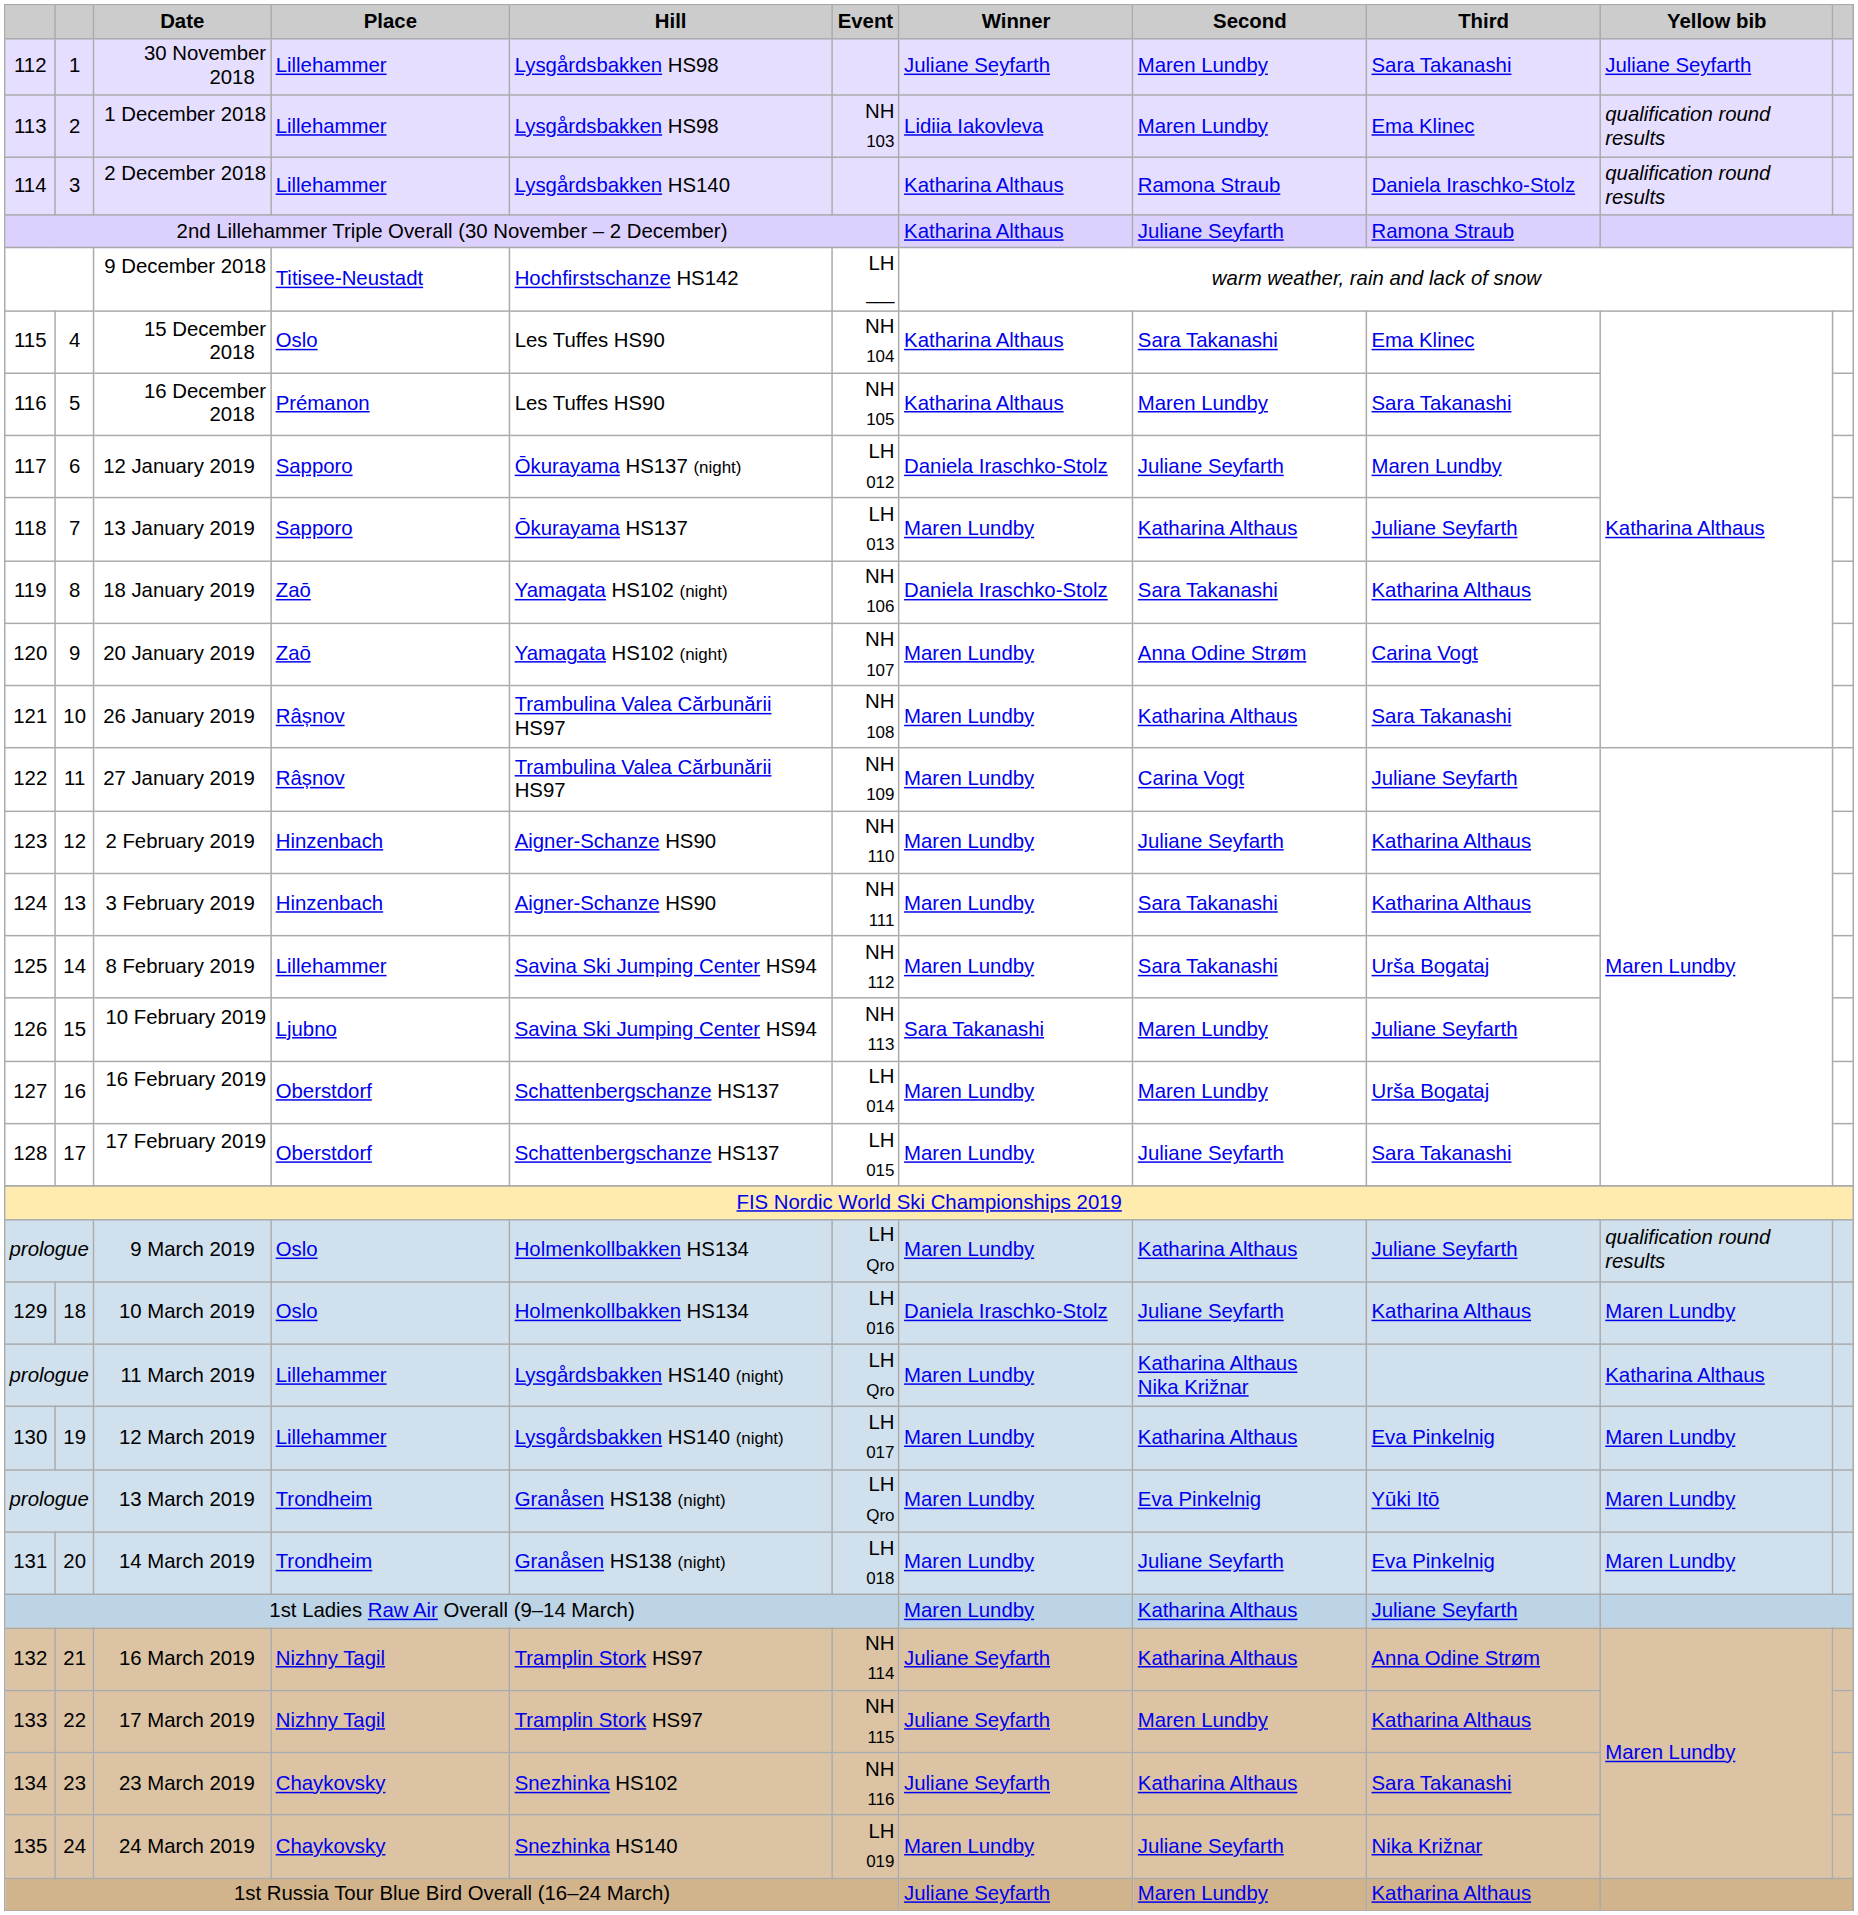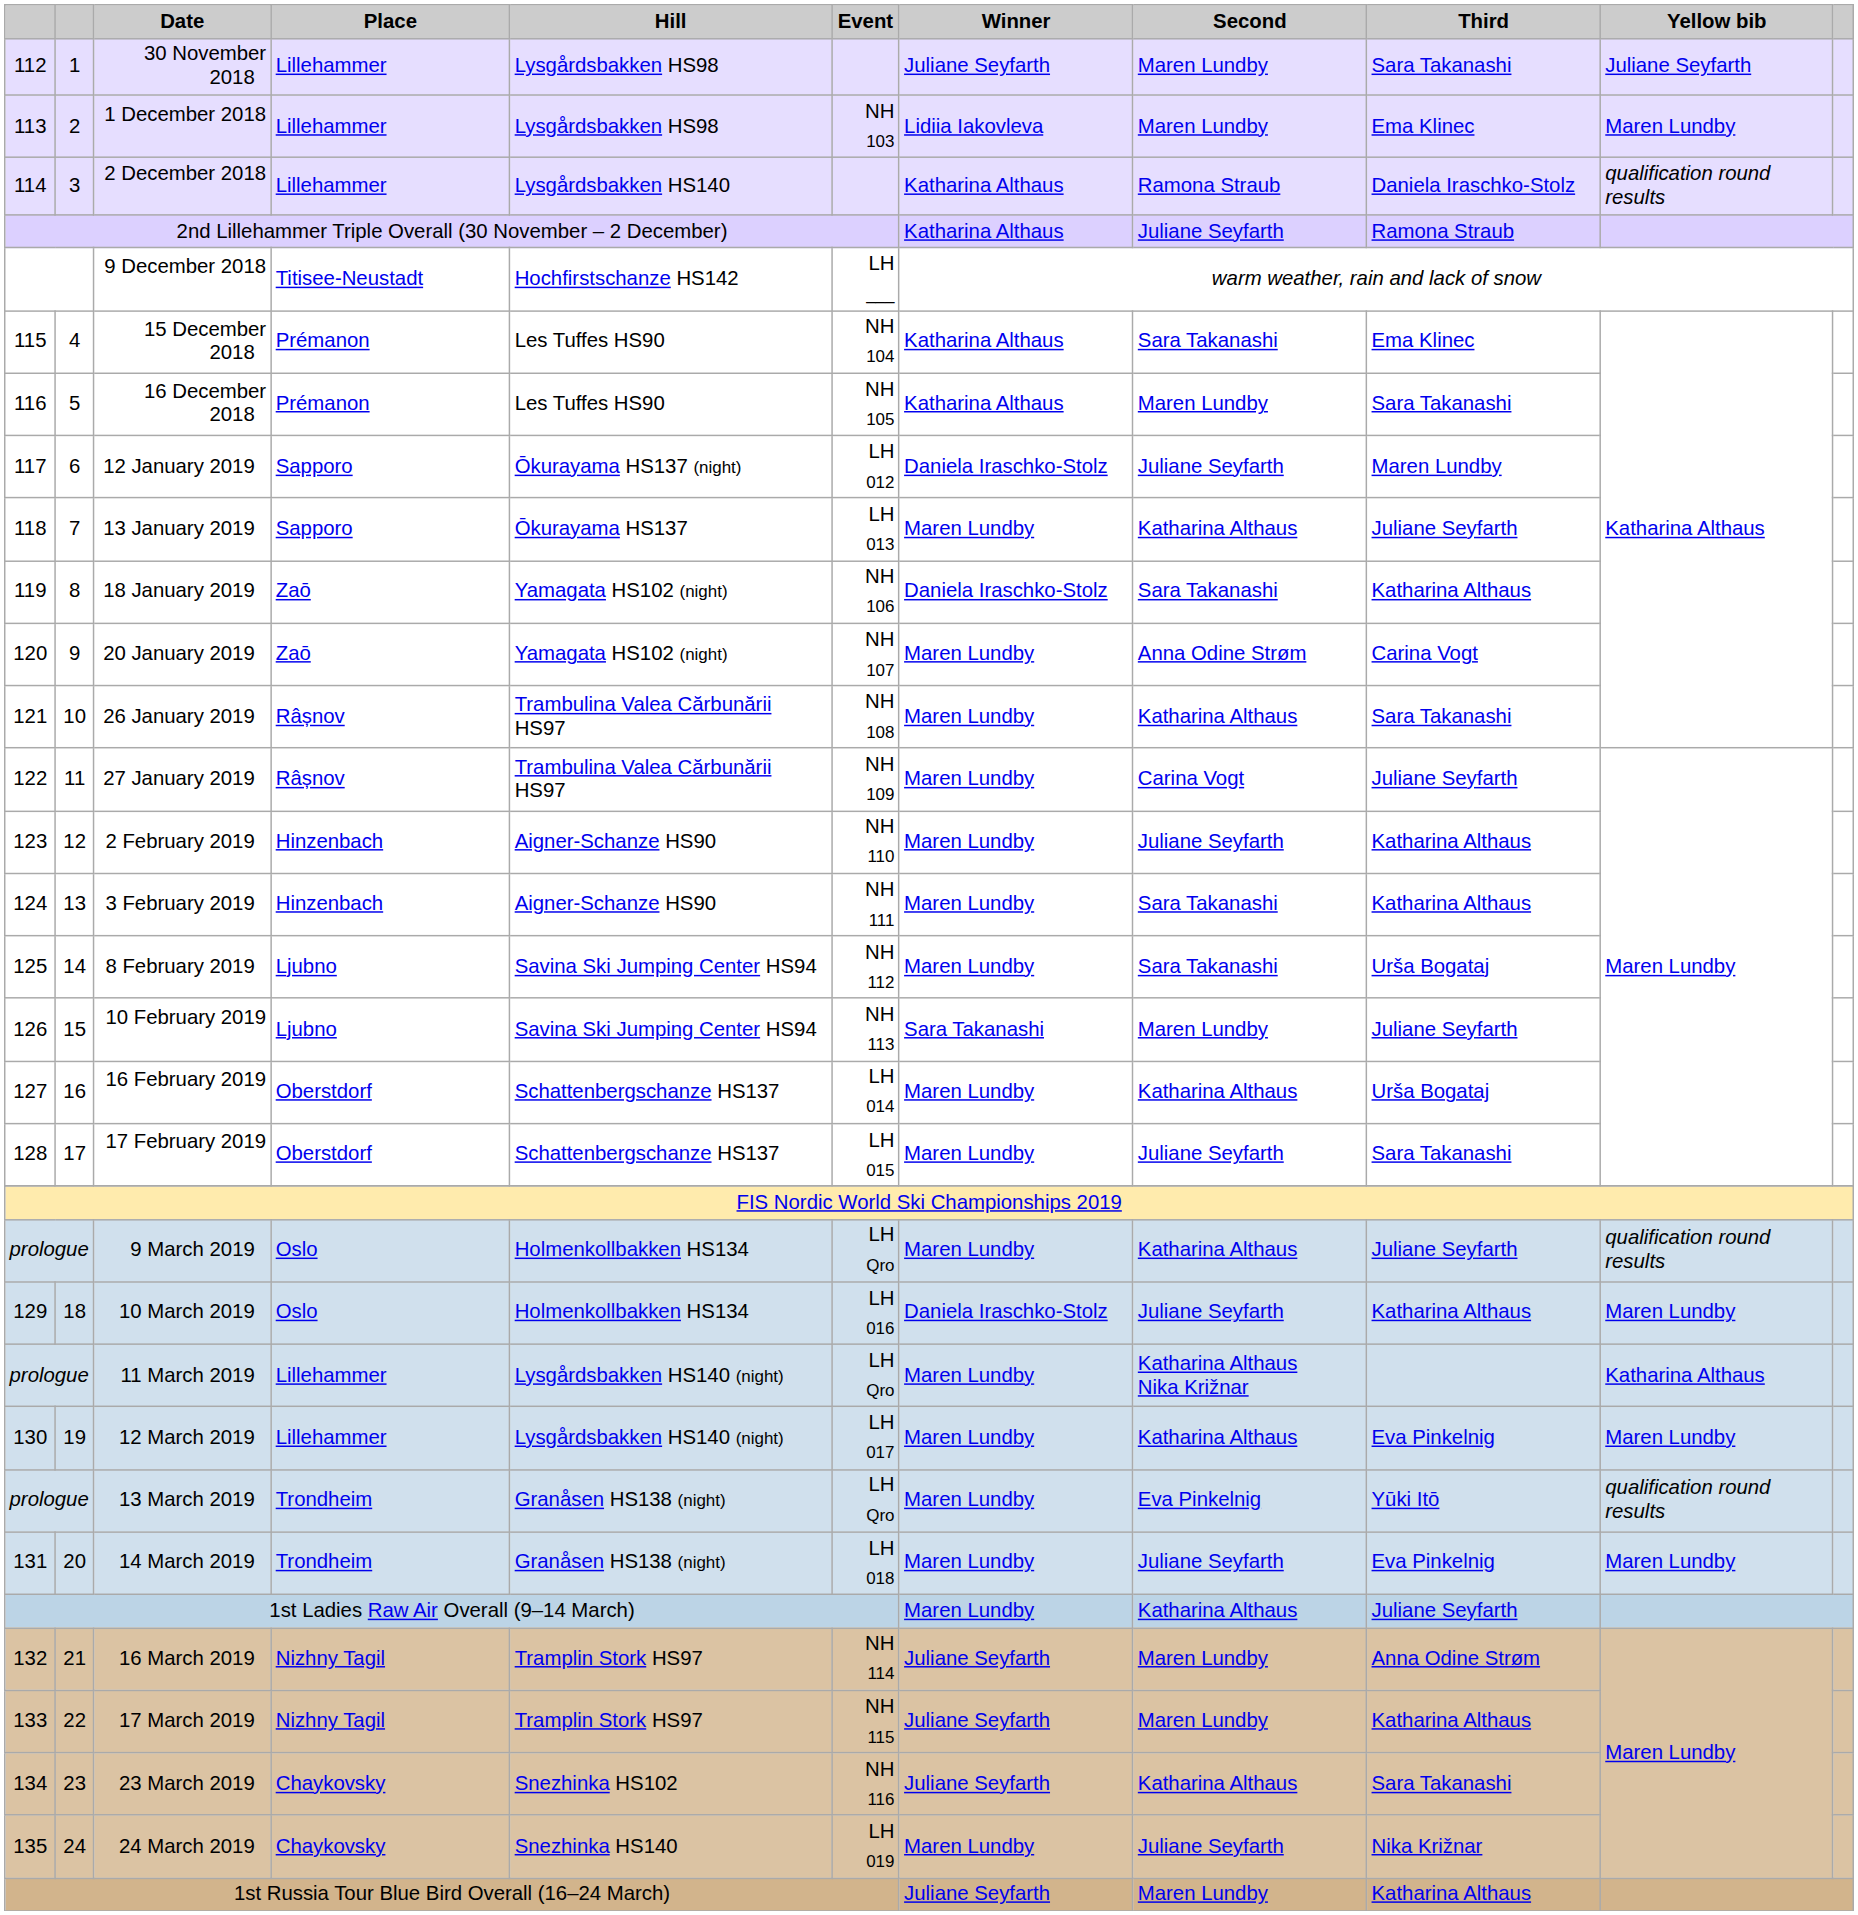1 December 2018 | Yellow bib: qualification round results -> Maren Lundby
15 December 2018 | Place: Oslo -> Prémanon
8 February 2019 | Place: Lillehammer -> Ljubno
16 February 2019 | Second: Maren Lundby -> Katharina Althaus
13 March 2019 | Yellow bib: Maren Lundby -> qualification round results
16 March 2019 | Second: Katharina Althaus -> Maren Lundby
